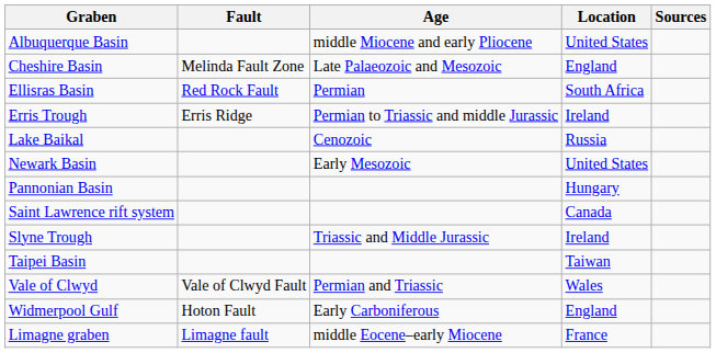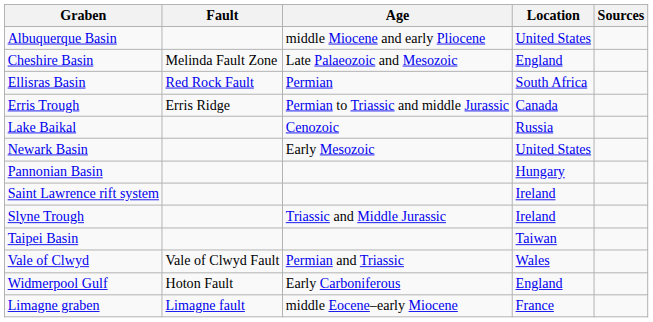Erris Trough | Location: Ireland -> Canada
Saint Lawrence rift system | Location: Canada -> Ireland
